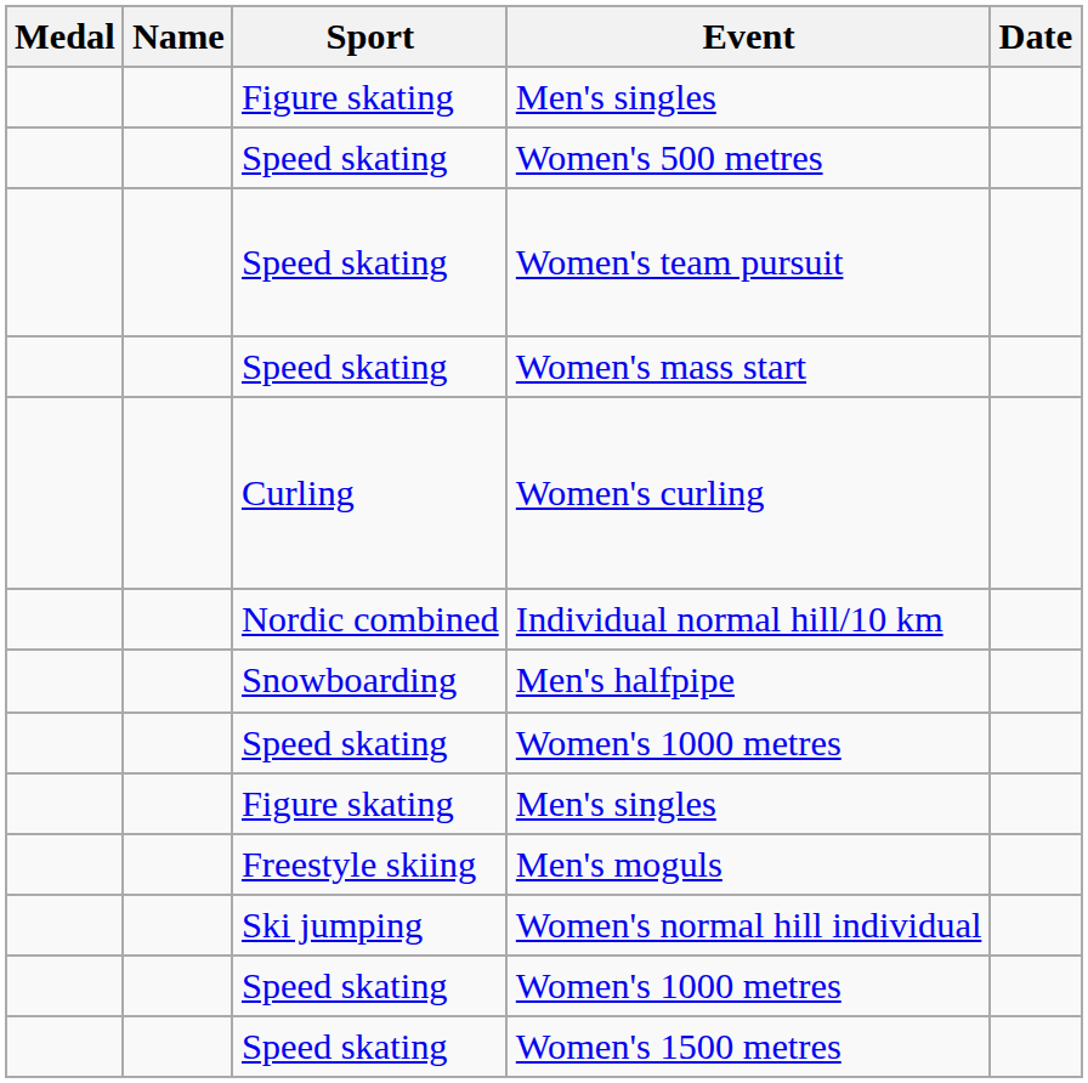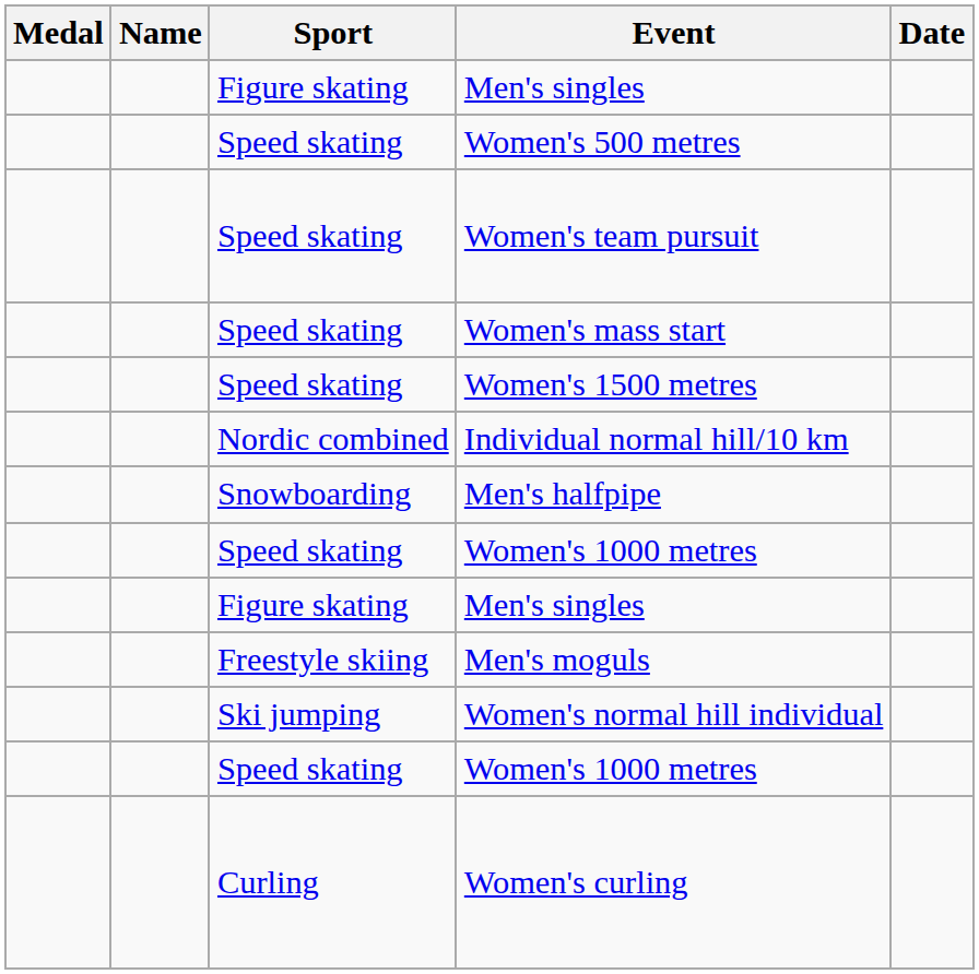rows swapped: Women's 1500 metres <-> Women's curling
